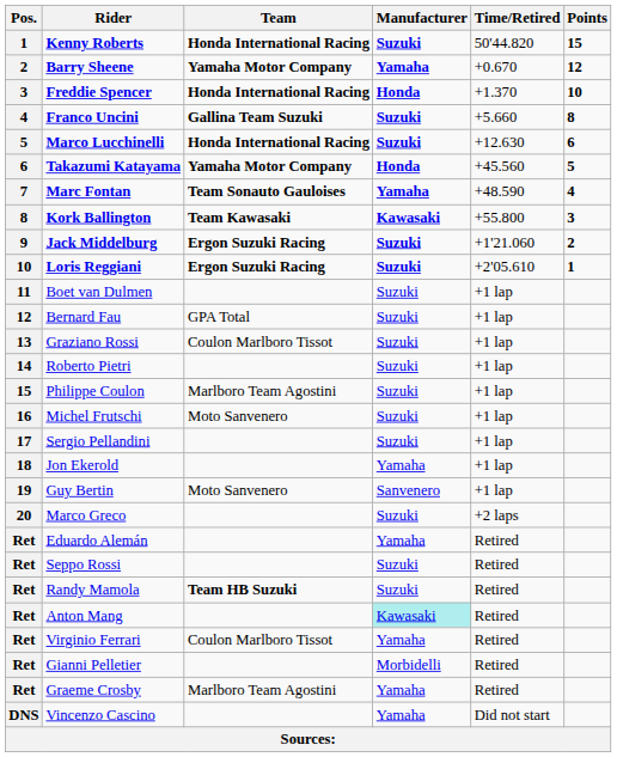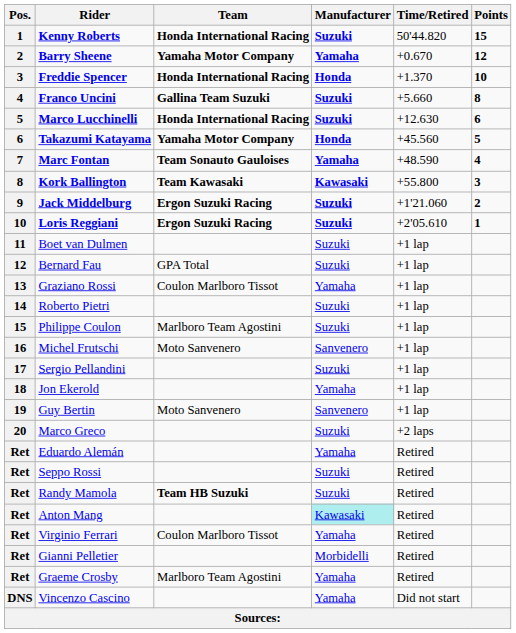Graziano Rossi | Manufacturer: Suzuki -> Yamaha
Michel Frutschi | Manufacturer: Suzuki -> Sanvenero
